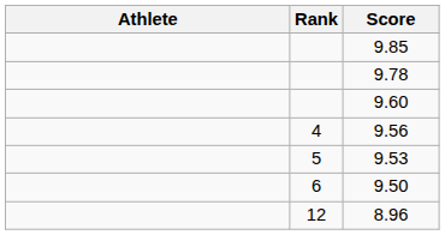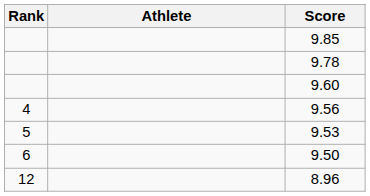columns swapped: Rank <-> Athlete
